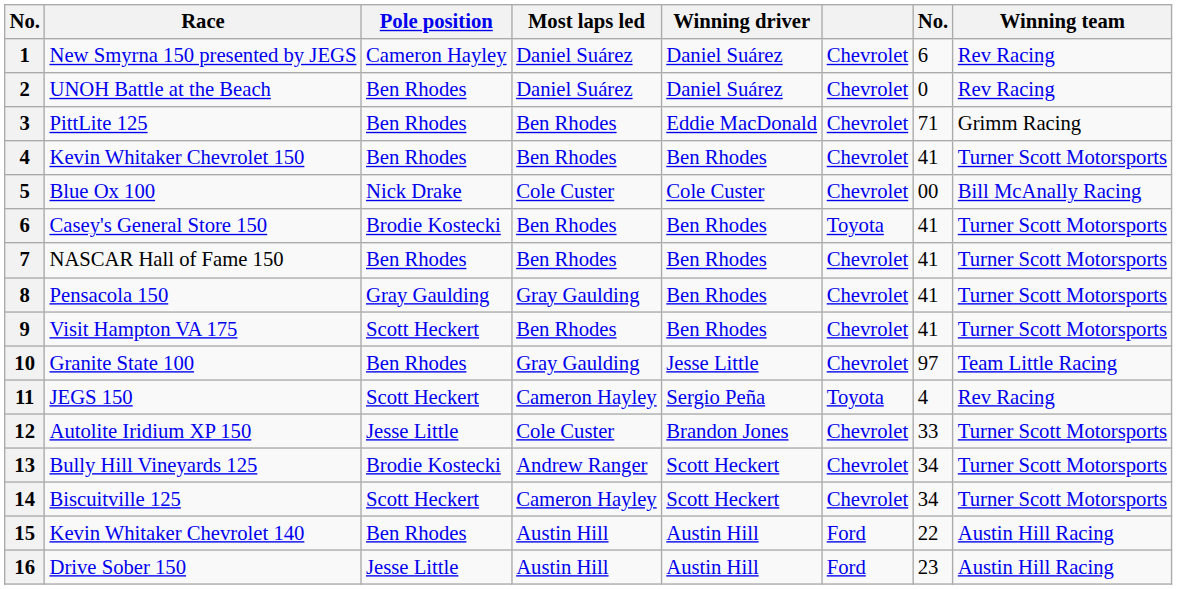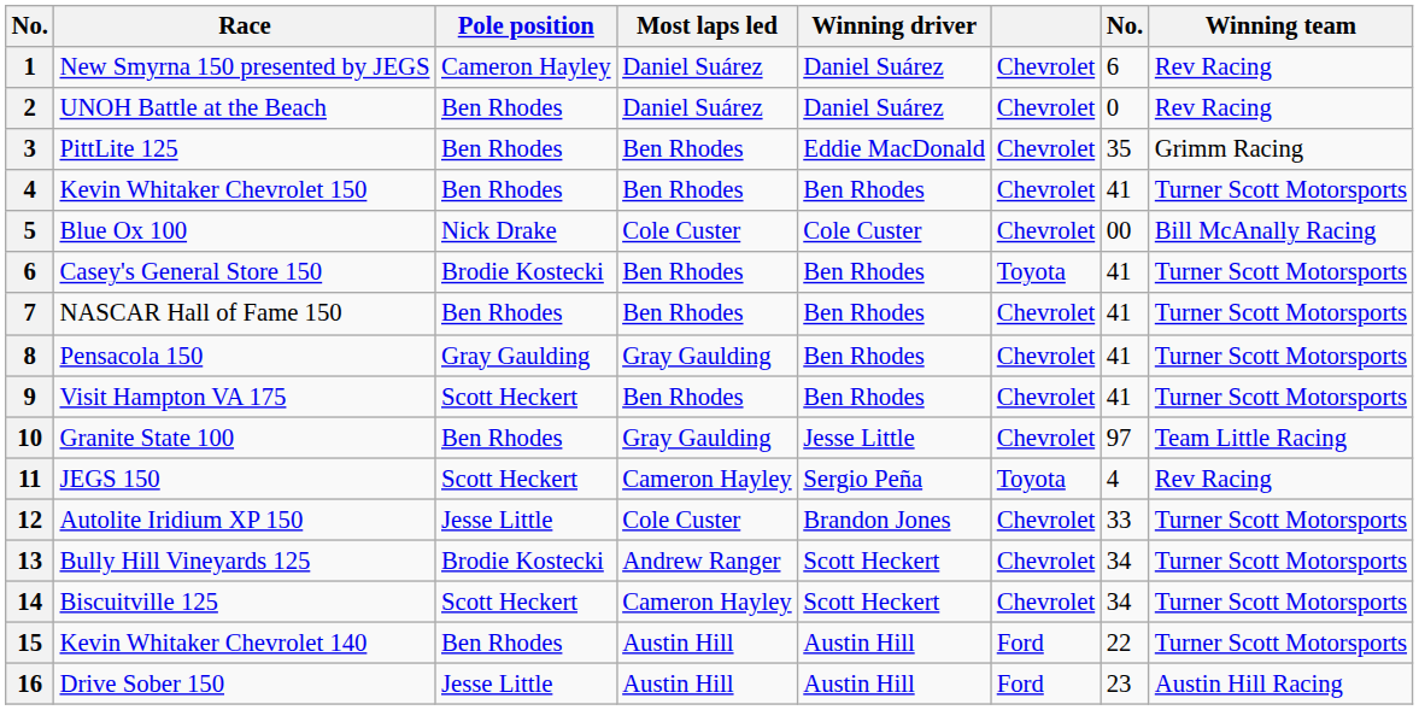PittLite 125 | column 7: 71 -> 35
Kevin Whitaker Chevrolet 140 | Winning team: Austin Hill Racing -> Turner Scott Motorsports
